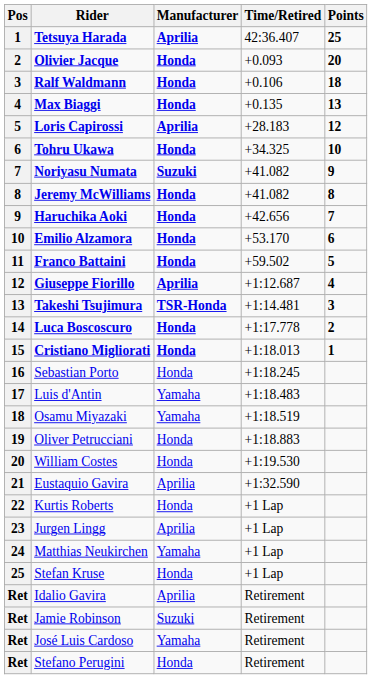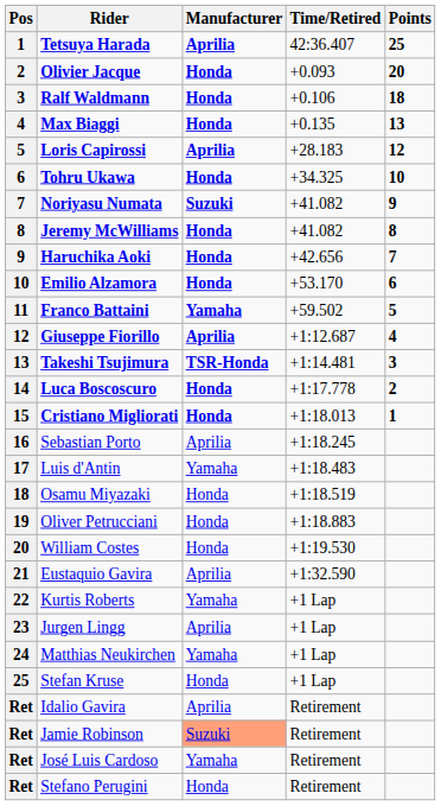Franco Battaini | Manufacturer: Honda -> Yamaha
Sebastian Porto | Manufacturer: Honda -> Aprilia
Osamu Miyazaki | Manufacturer: Yamaha -> Honda
Kurtis Roberts | Manufacturer: Honda -> Yamaha
Jamie Robinson | Manufacturer: no background -> lightsalmon background
